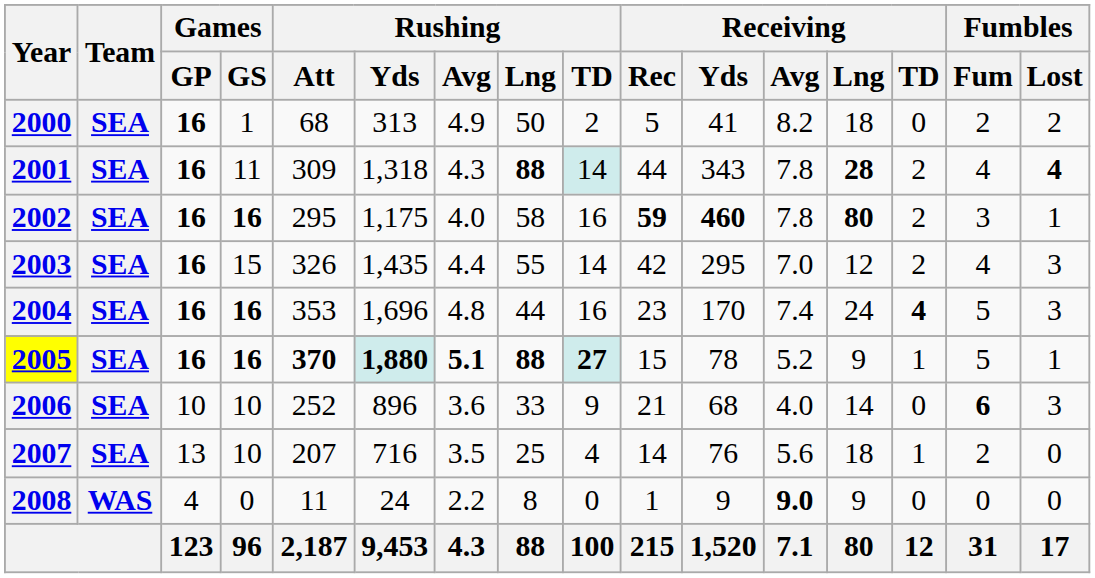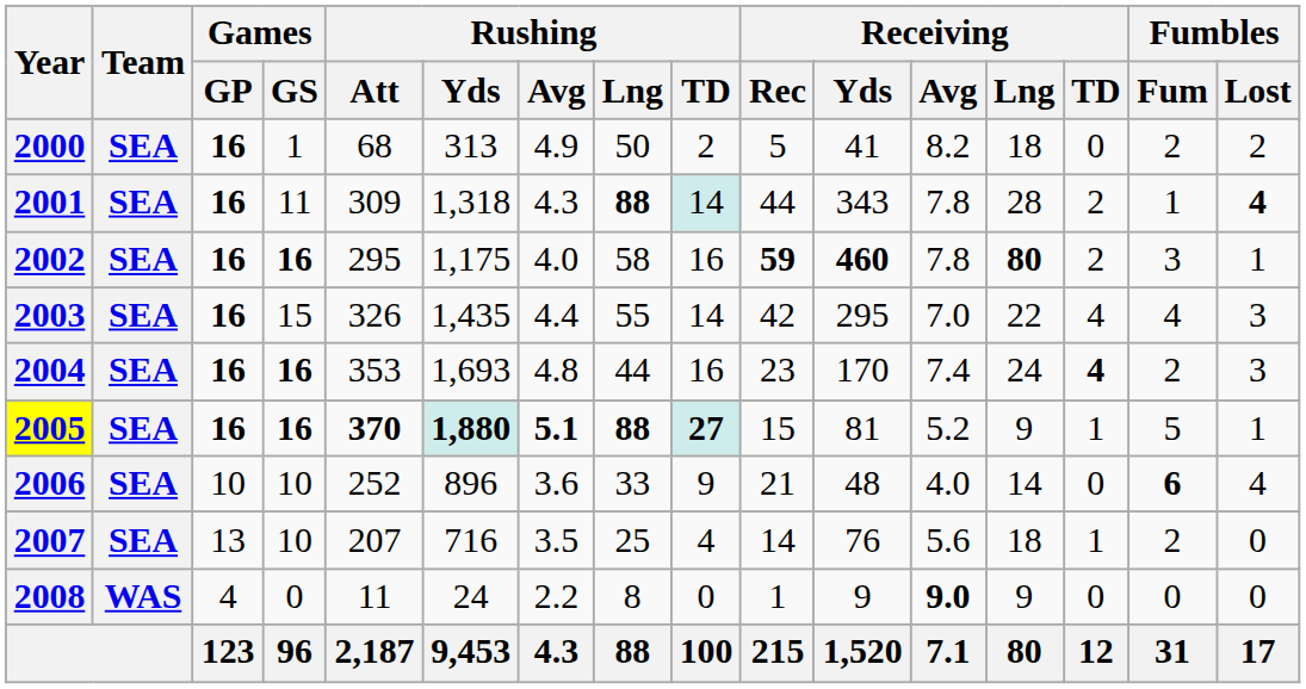2001 | Receiving / Lng: bold -> normal
2001 | Fumbles / Fum: 4 -> 1
2003 | Receiving / Lng: 12 -> 22
2003 | Receiving / TD: 2 -> 4
2004 | Rushing / Yds: 1,696 -> 1,693
2004 | Fumbles / Fum: 5 -> 2
2005 | Receiving / Yds: 78 -> 81
2006 | Receiving / Yds: 68 -> 48
2006 | Fumbles / Lost: 3 -> 4
